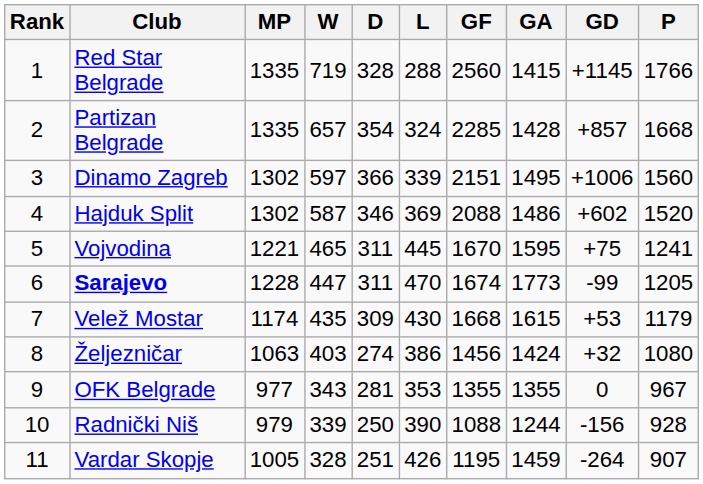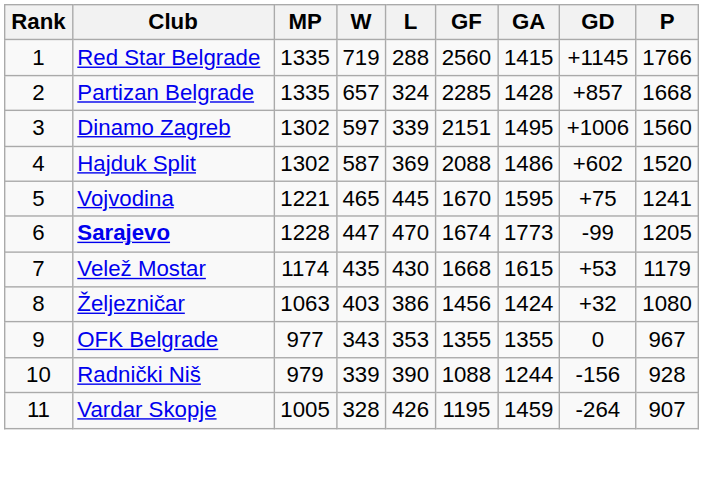- column: D | 328 | 354 | 366 | 346 | 311 | 311 | 309 | 274 | 281 | 250 | 251
